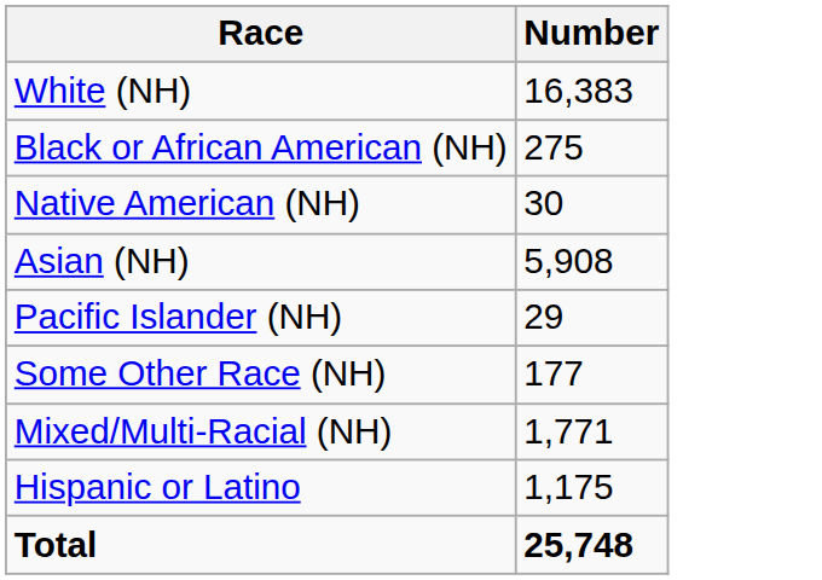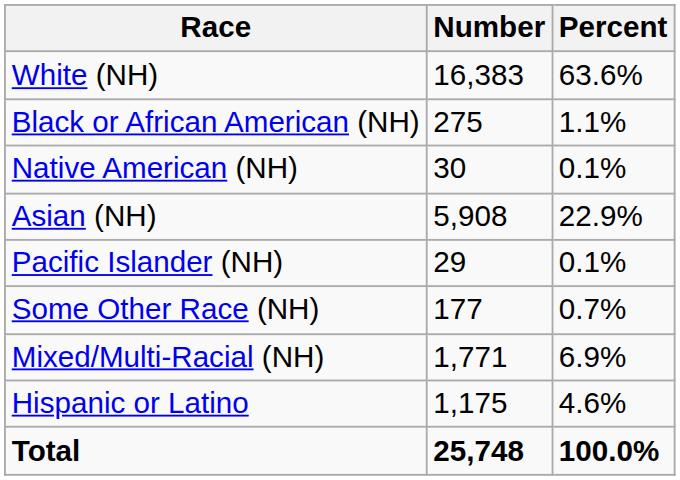+ column: Percent | 63.6% | 1.1% | 0.1% | 22.9% | 0.1% | 0.7% | 6.9% | 4.6% | 100.0%
